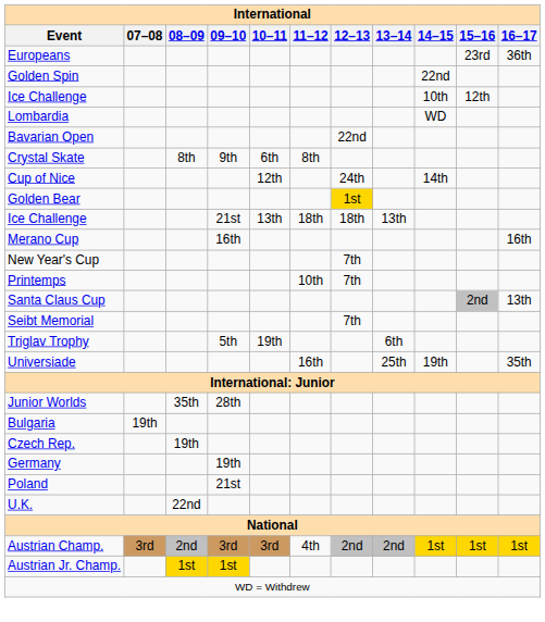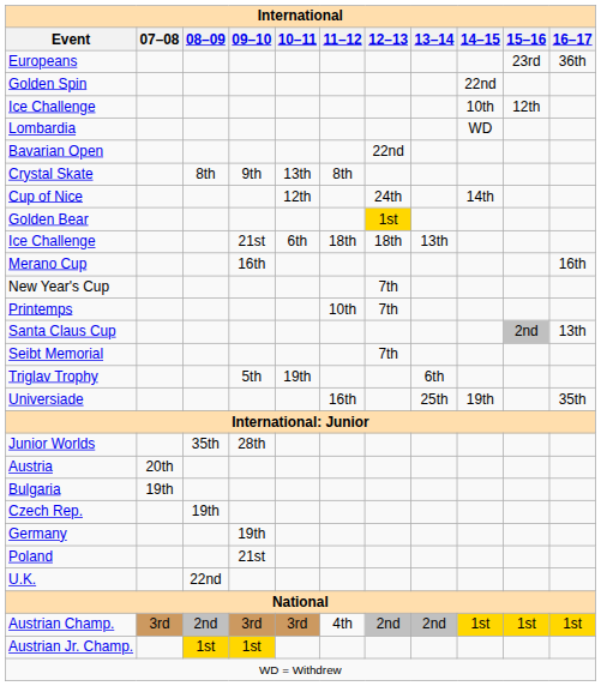Crystal Skate | 10–11: 6th -> 13th
Ice Challenge / 21st | 10–11: 13th -> 6th
+ row: Austria | 20th
